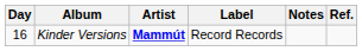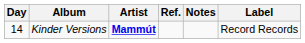columns swapped: Label <-> Ref.
Kinder Versions | Day: 16 -> 14
